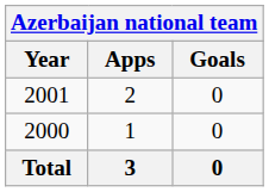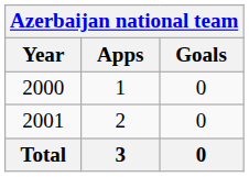rows swapped: 2000 <-> 2001
